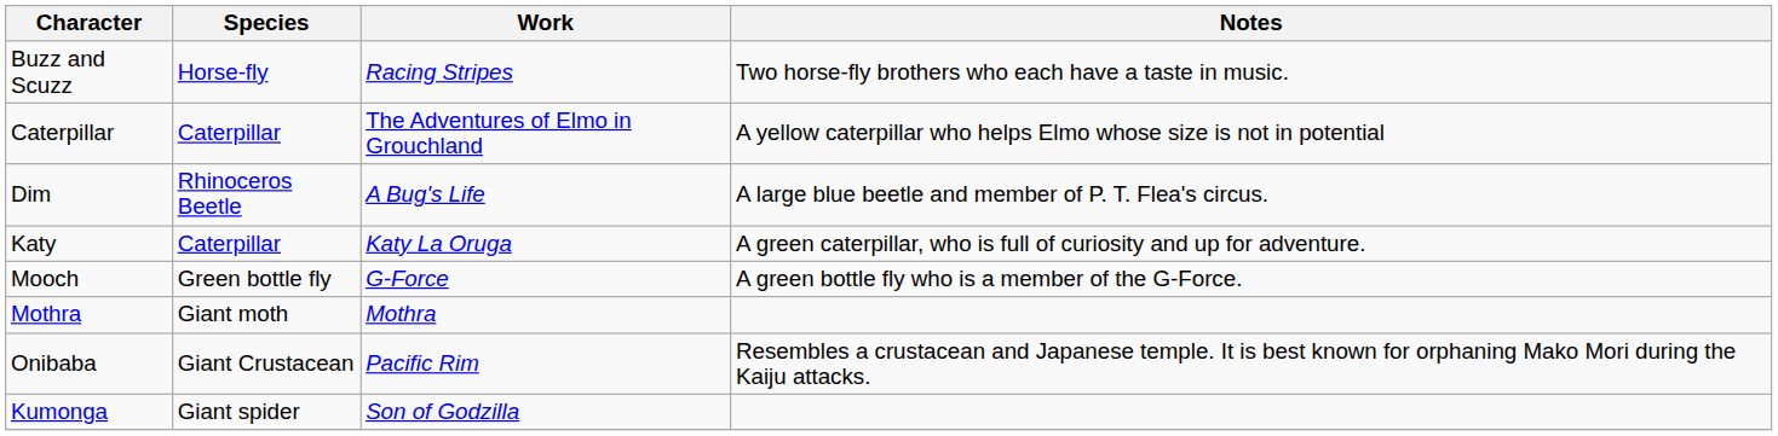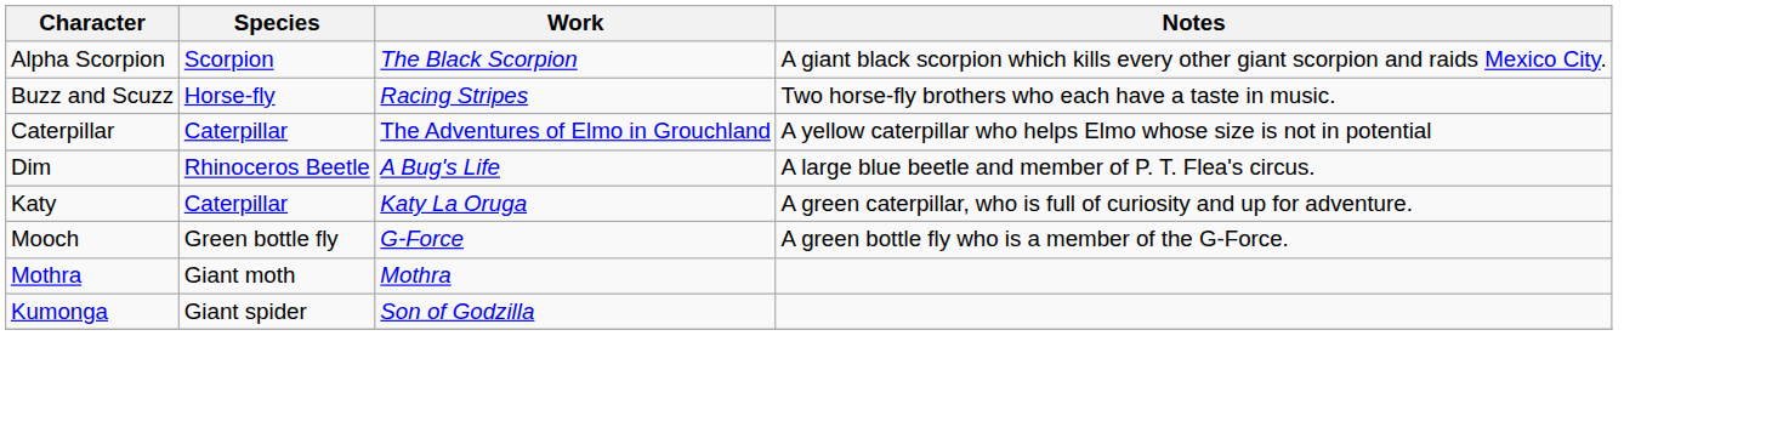+ row: Alpha Scorpion | Scorpion | The Black Scorpion | A giant black scorpion which kills every other giant scorpion and raids Mexico City.
- row: Onibaba | Giant Crustacean | Pacific Rim | Resembles a crustacean and Japanese temple. It is best known for orphaning Mako Mori during the Kaiju attacks.
